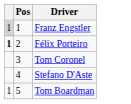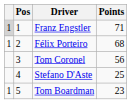+ column: Points | 71 | 68 | 56 | 25 | 23
Félix Porteiro | column 1: bold -> normal
